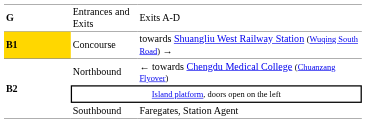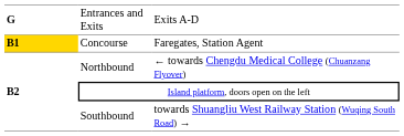Concourse | column 3: towards Shuangliu West Railway Station (Wuqing South Road) → -> Faregates, Station Agent
Southbound | column 3: Faregates, Station Agent -> towards Shuangliu West Railway Station (Wuqing South Road) →
